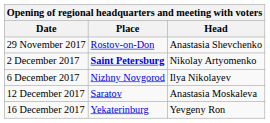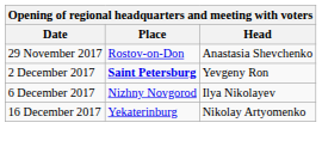2 December 2017 | Head: Nikolay Artyomenko -> Yevgeny Ron
- row: 12 December 2017 | Saratov | Anastasia Moskaleva
16 December 2017 | Head: Yevgeny Ron -> Nikolay Artyomenko
